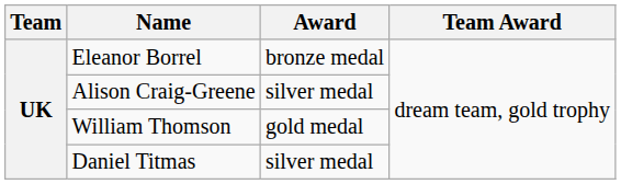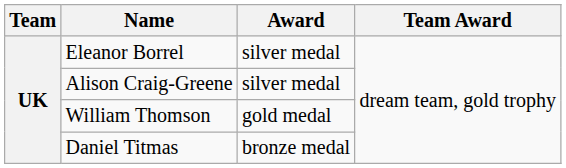Eleanor Borrel | Award: bronze medal -> silver medal
Daniel Titmas | Award: silver medal -> bronze medal
